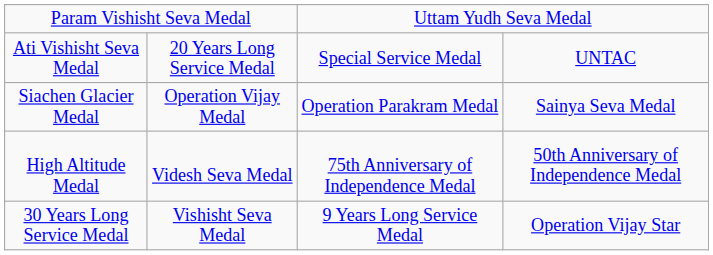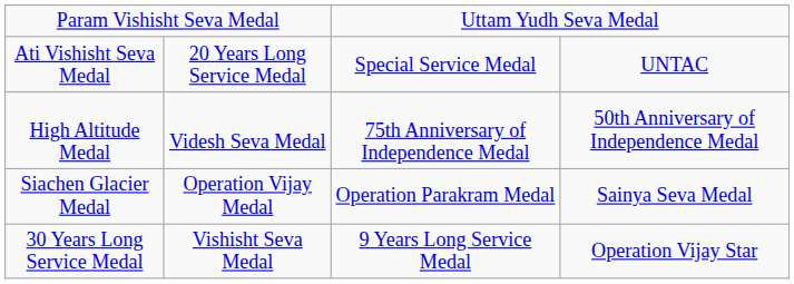rows swapped: Siachen Glacier Medal <-> High Altitude Medal
